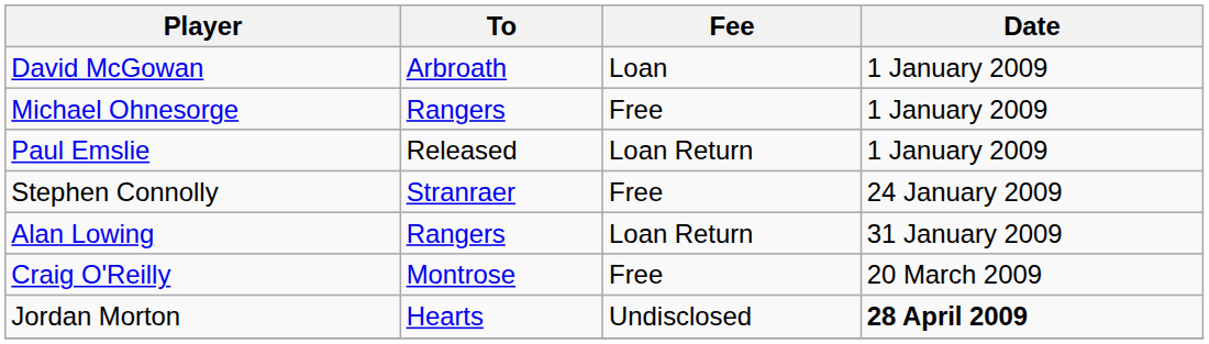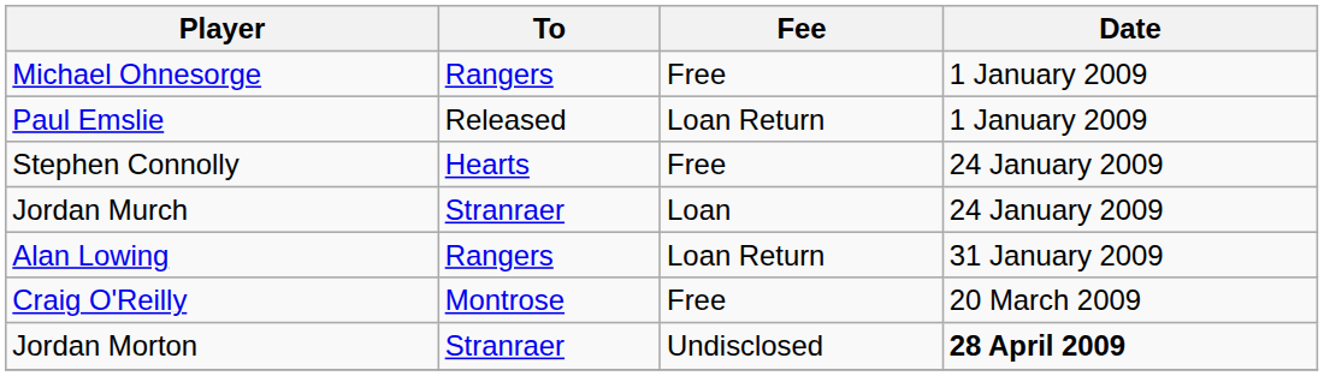- row: David McGowan | Arbroath | Loan | 1 January 2009
Stephen Connolly | To: Stranraer -> Hearts
+ row: Jordan Murch | Stranraer | Loan | 24 January 2009
Jordan Morton | To: Hearts -> Stranraer
